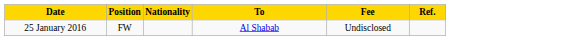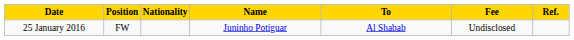+ column: Name | Juninho Potiguar
